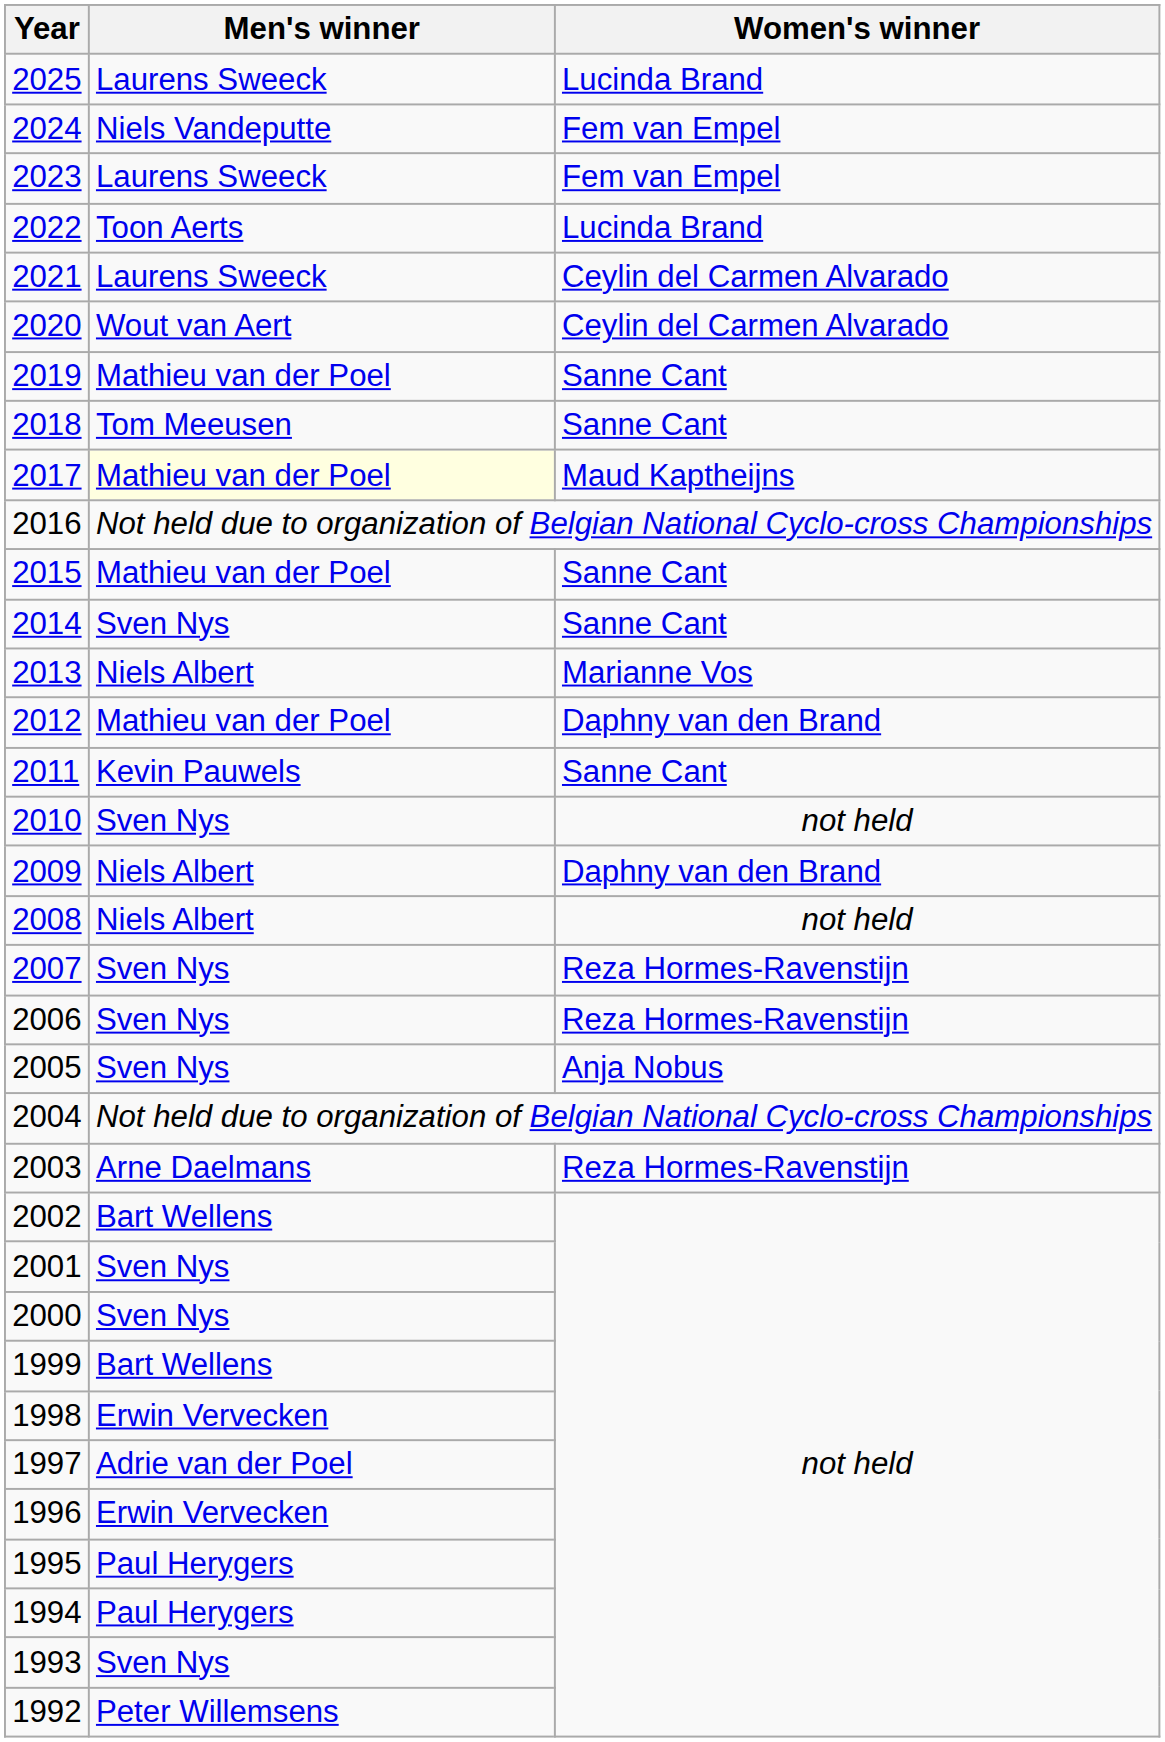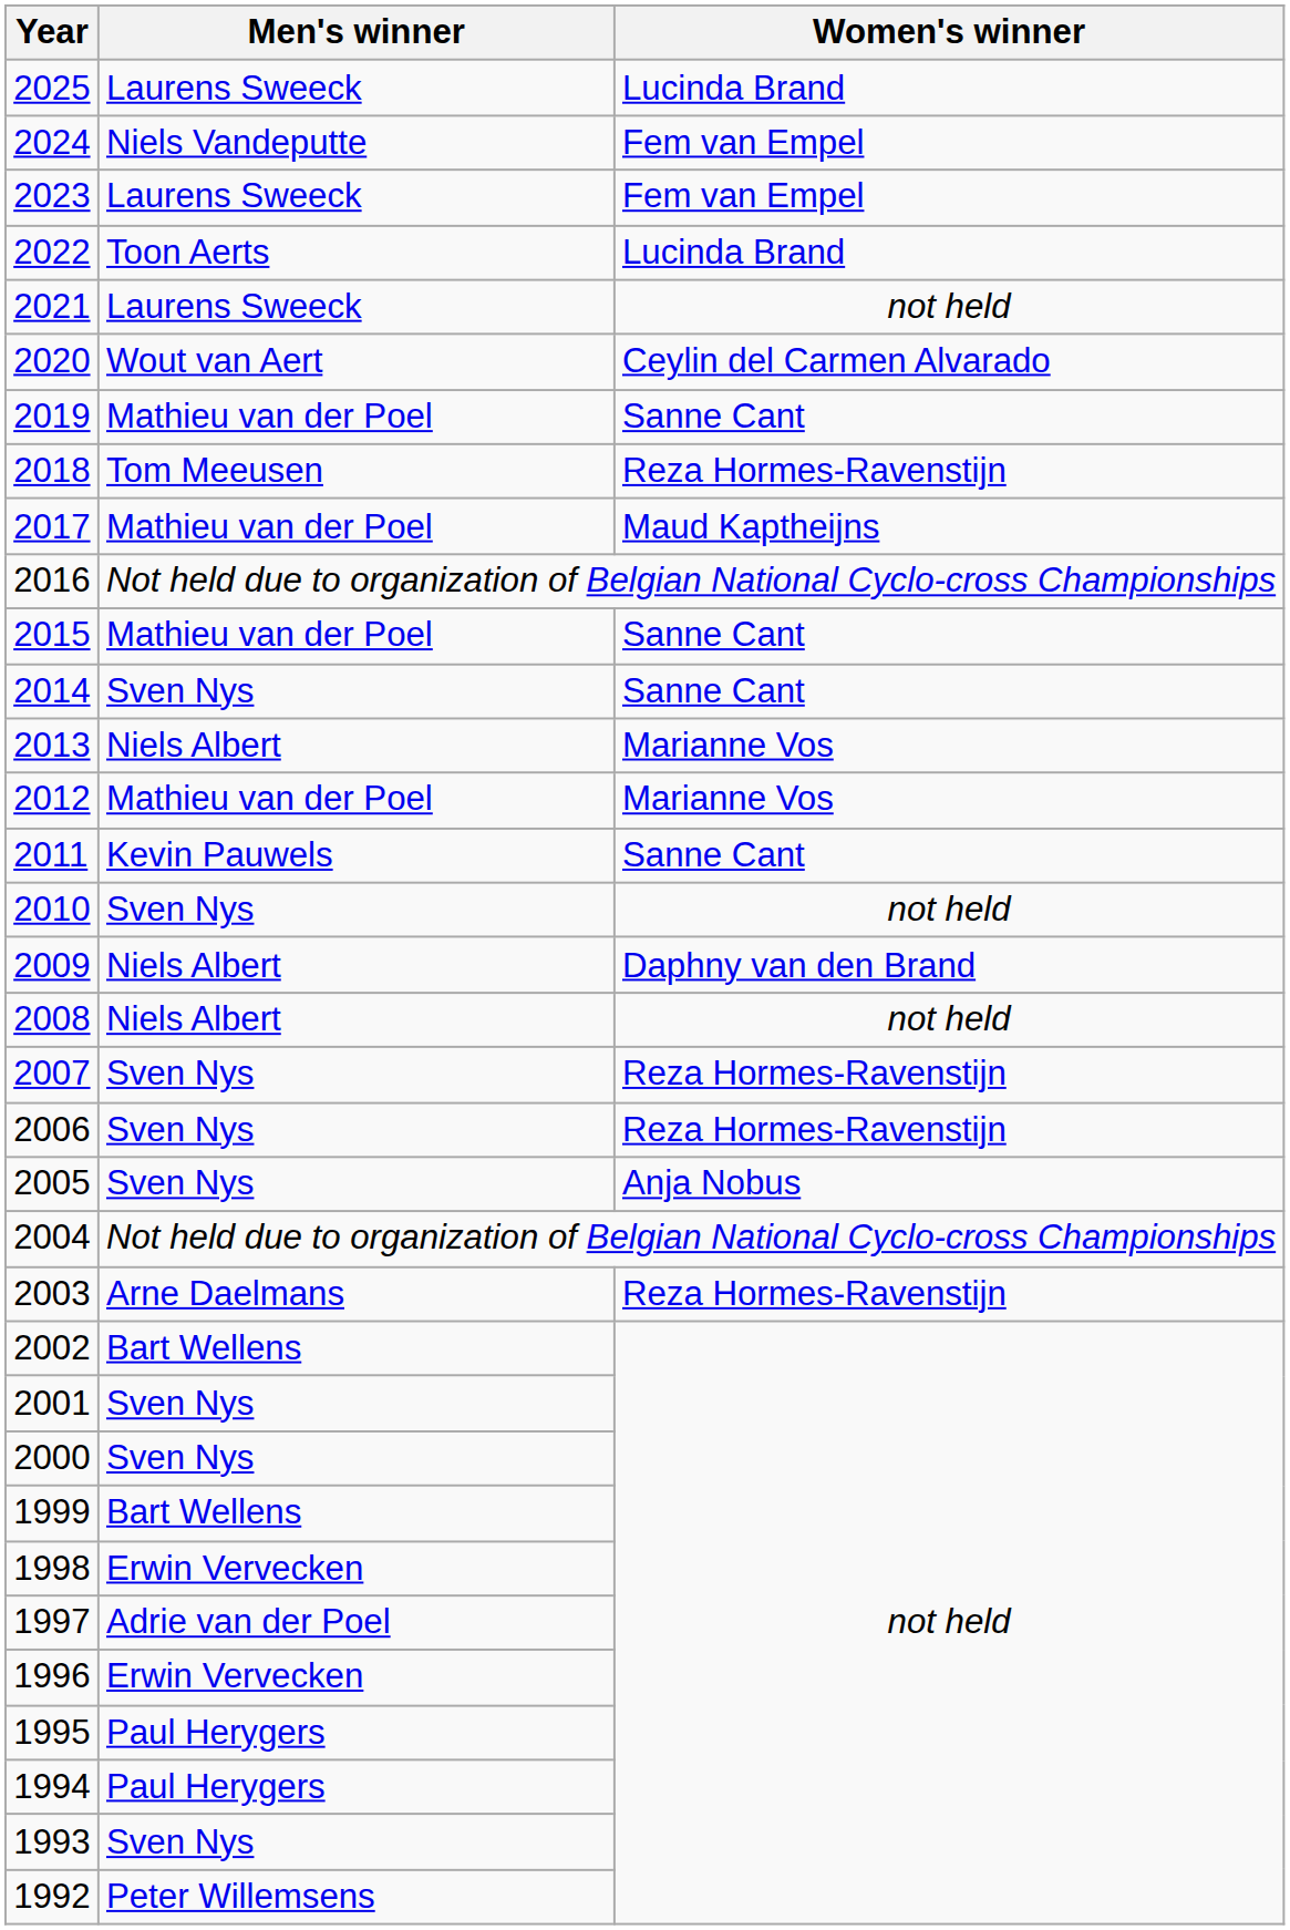2021 | Women's winner: Ceylin del Carmen Alvarado -> not held
2018 | Women's winner: Sanne Cant -> Reza Hormes-Ravenstijn
2017 | Men's winner: lightyellow background -> no background
2012 | Women's winner: Daphny van den Brand -> Marianne Vos
